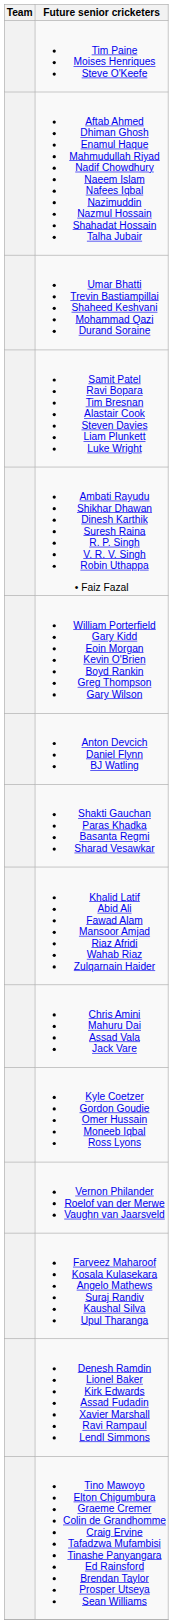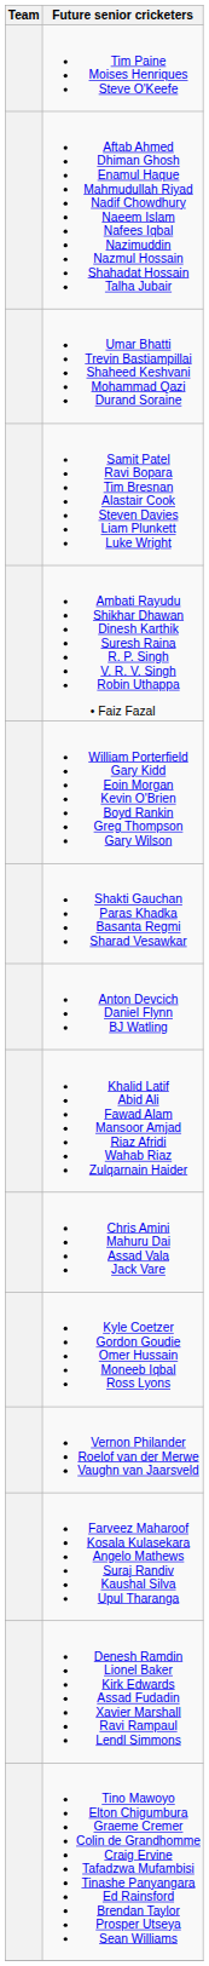rows swapped: Shakti Gauchan Paras Khadka Basanta Regmi Sharad Vesawkar <-> Anton Devcich Daniel Flynn BJ Watling
